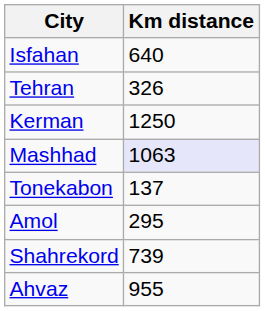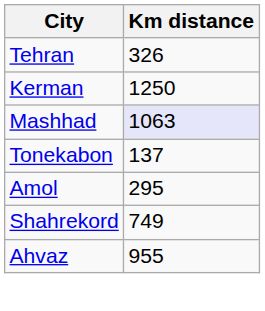- row: Isfahan | 640
Shahrekord | Km distance: 739 -> 749
